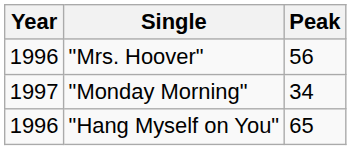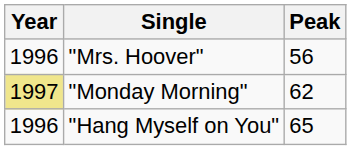"Monday Morning" | Year: no background -> khaki background
"Monday Morning" | Peak: 34 -> 62
